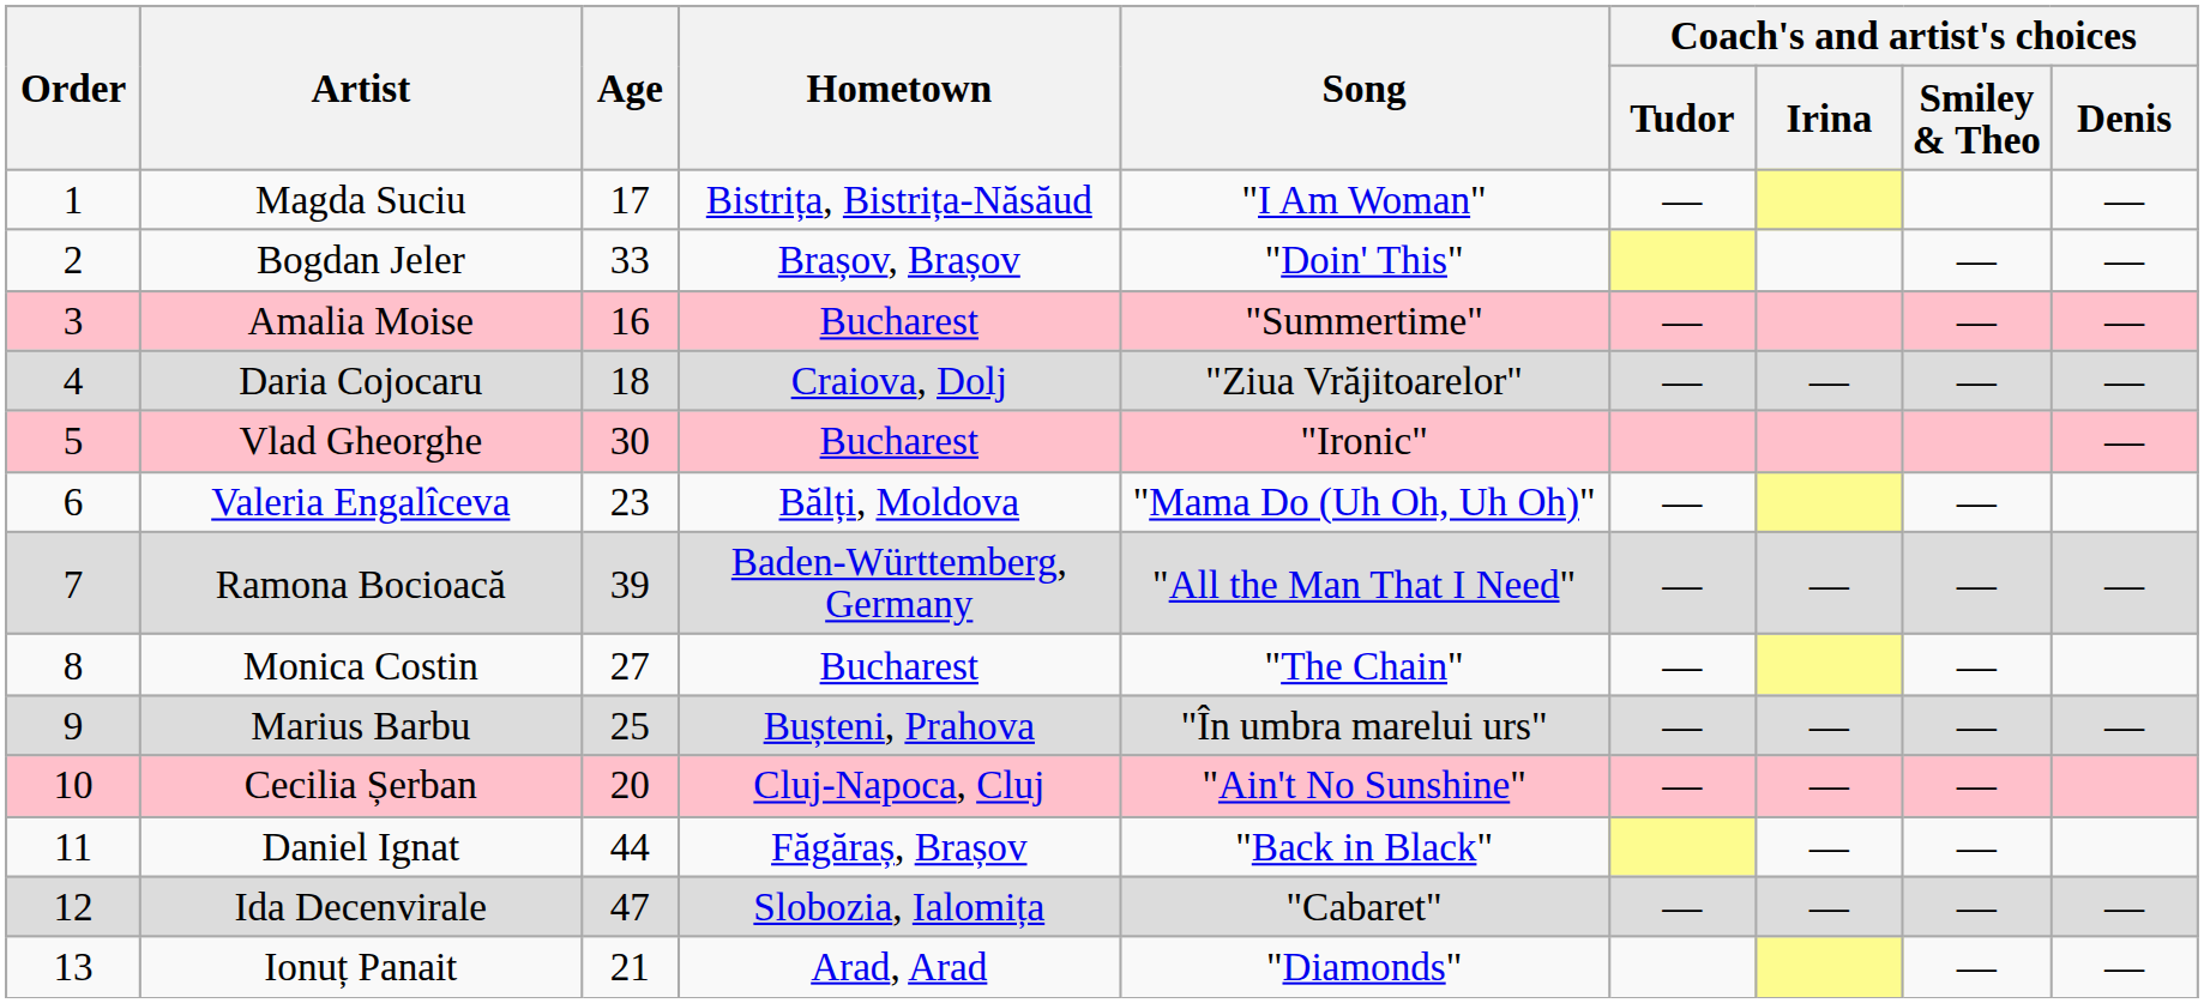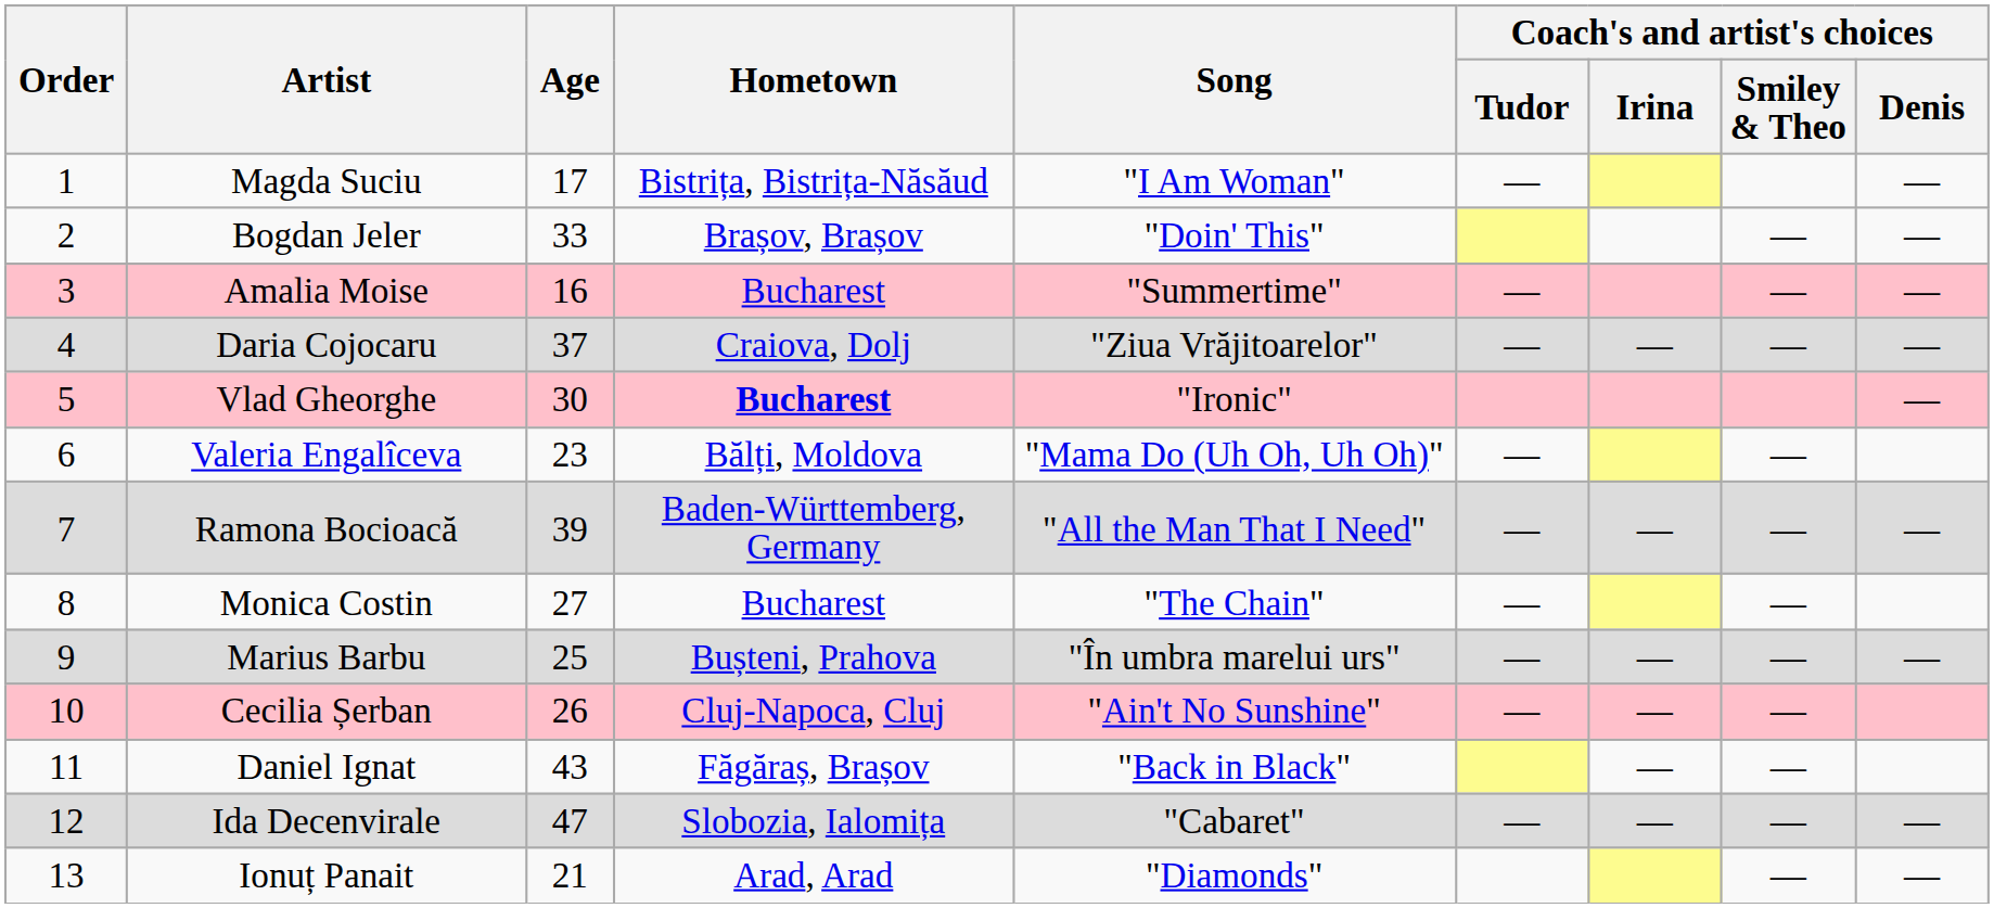Daria Cojocaru | Age: 18 -> 37
Vlad Gheorghe | Hometown: normal -> bold
Cecilia Șerban | Age: 20 -> 26
Daniel Ignat | Age: 44 -> 43
